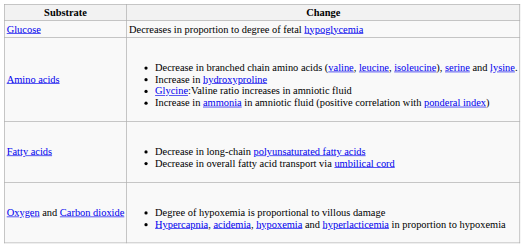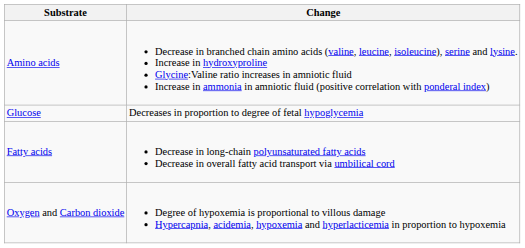rows swapped: Glucose <-> Amino acids
